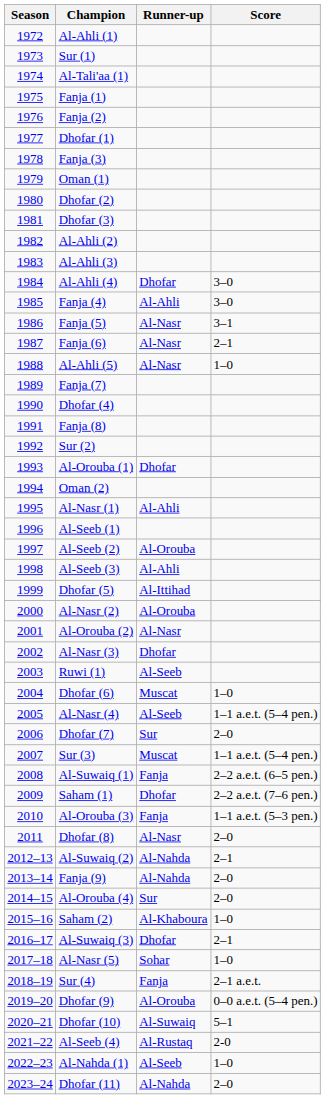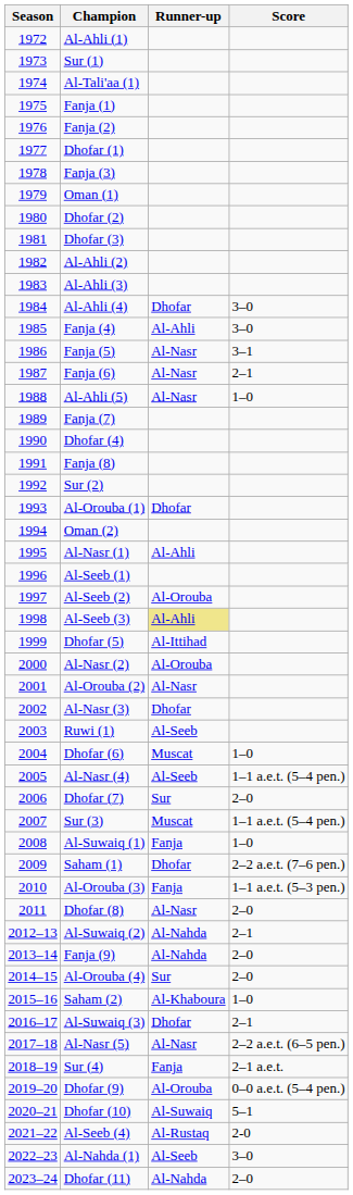Al-Seeb (3) | Runner-up: no background -> khaki background
Al-Suwaiq (1) | Score: 2–2 a.e.t. (6–5 pen.) -> 1–0
Al-Nasr (5) | Runner-up: Sohar -> Al-Nasr
Al-Nasr (5) | Score: 1–0 -> 2–2 a.e.t. (6–5 pen.)
Al-Nahda (1) | Score: 1–0 -> 3–0
